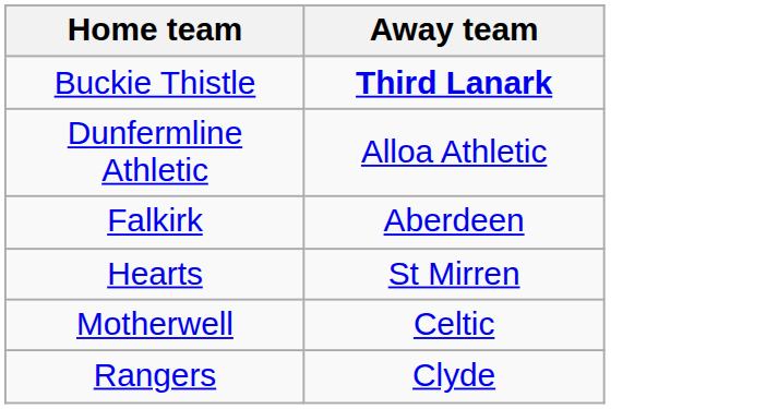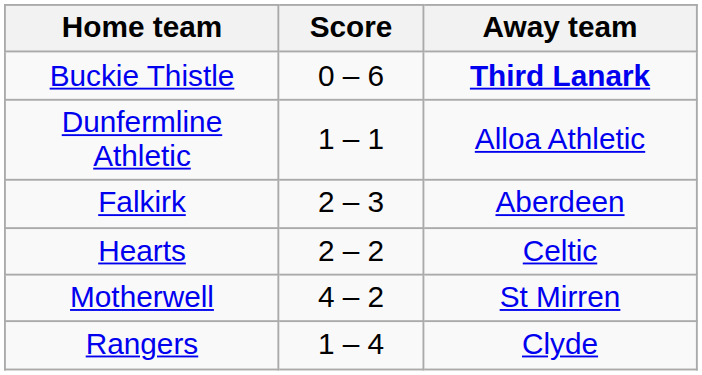+ column: Score | 0 – 6 | 1 – 1 | 2 – 3 | 2 – 2 | 4 – 2 | 1 – 4
Hearts | Away team: St Mirren -> Celtic
Motherwell | Away team: Celtic -> St Mirren
